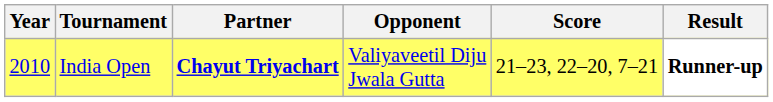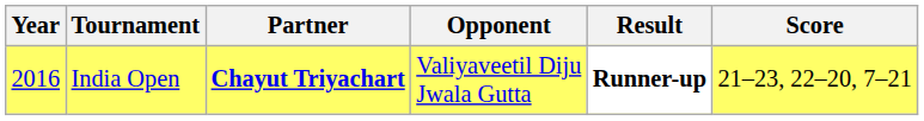columns swapped: Score <-> Result
India Open | Year: 2010 -> 2016
